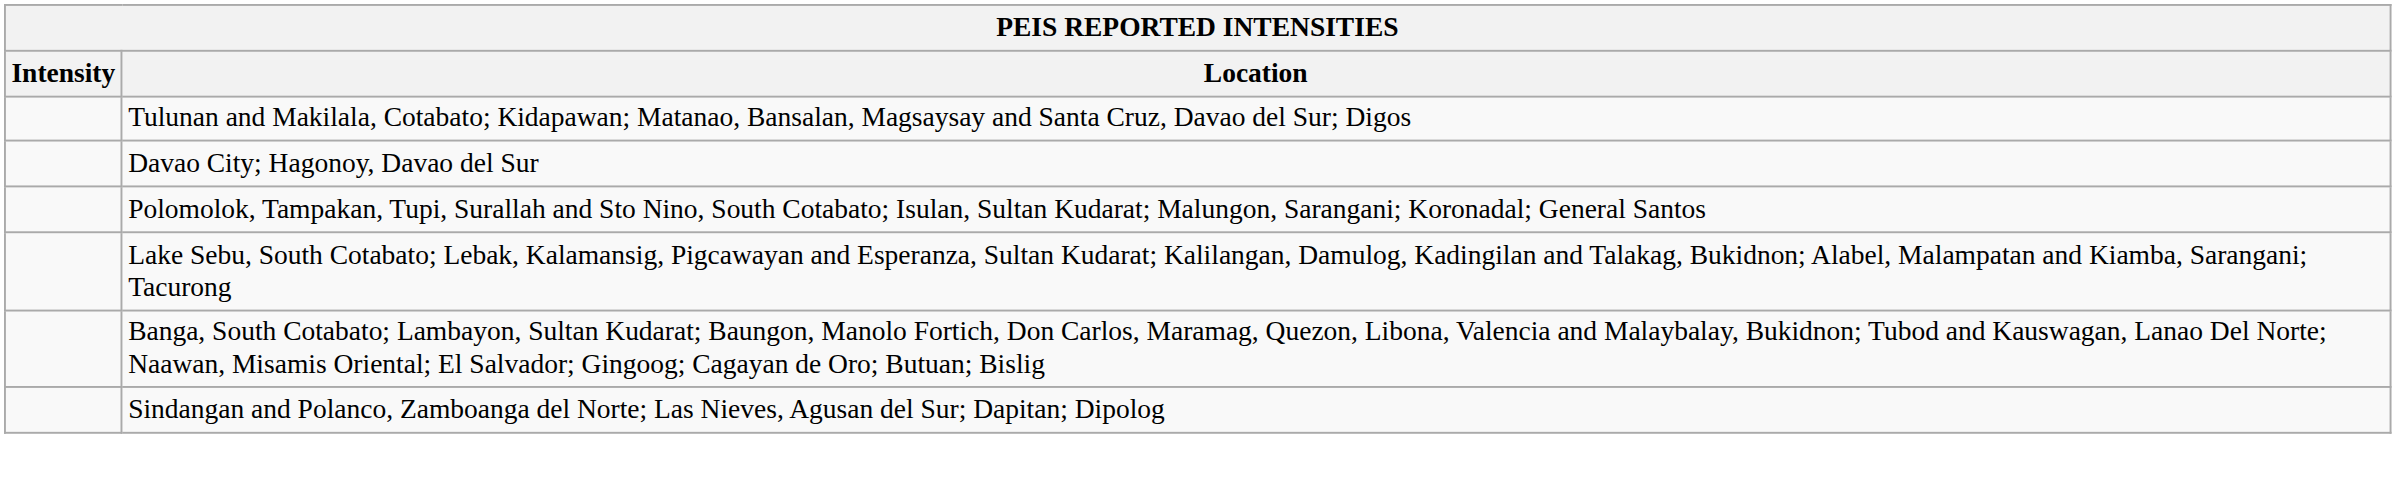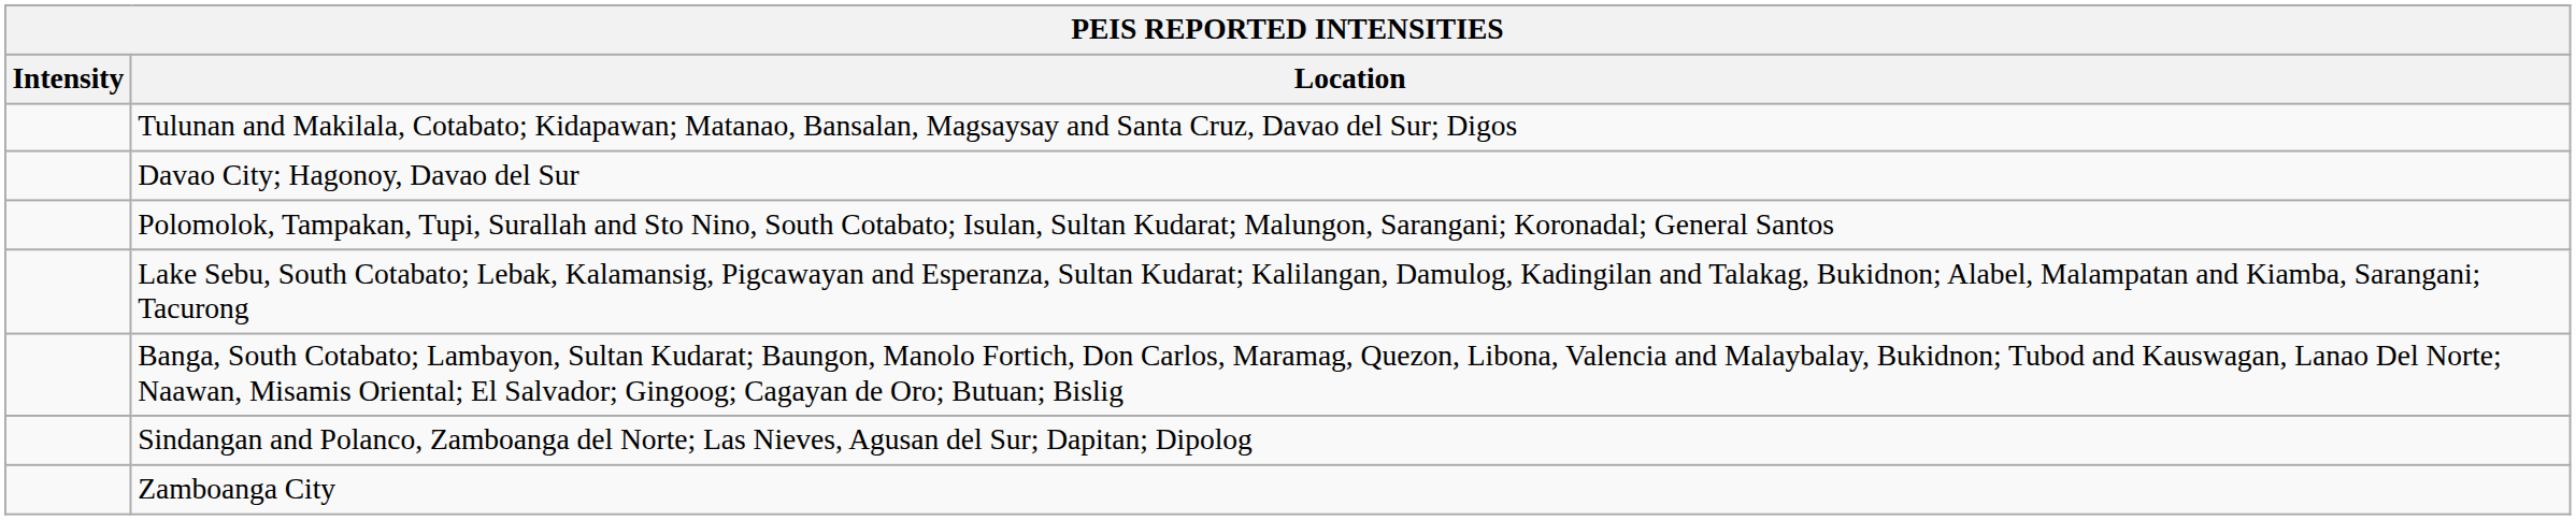+ row: Zamboanga City
